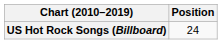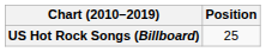US Hot Rock Songs (Billboard) | Position: 24 -> 25
